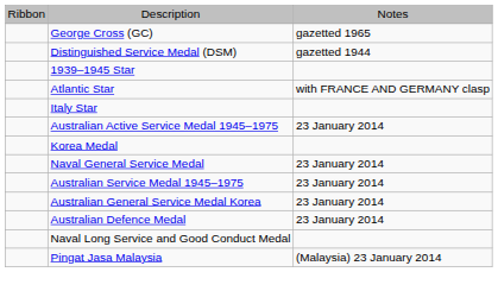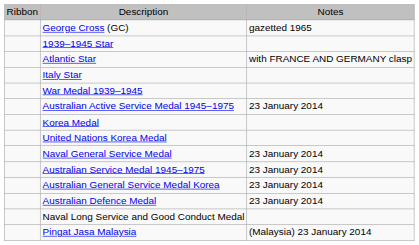- row: Distinguished Service Medal (DSM) | gazetted 1944
+ row: War Medal 1939–1945
+ row: United Nations Korea Medal
